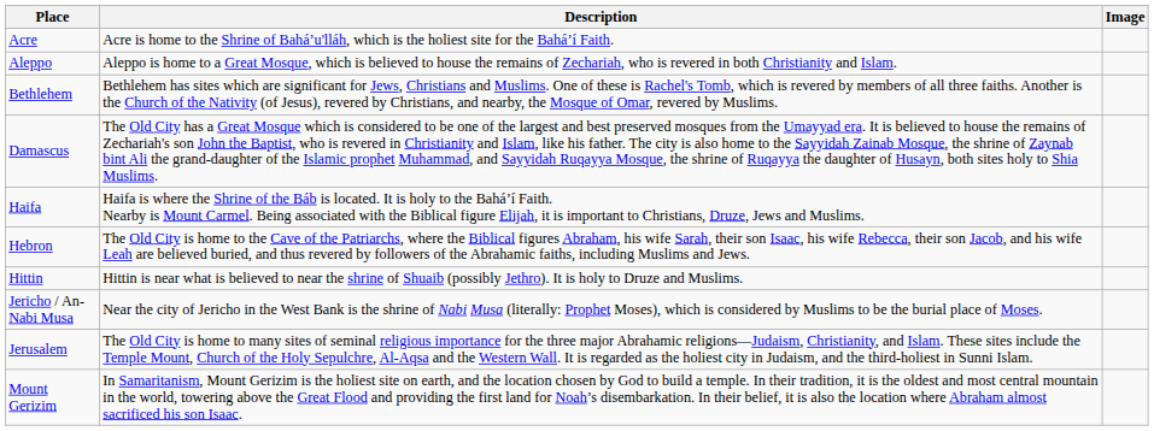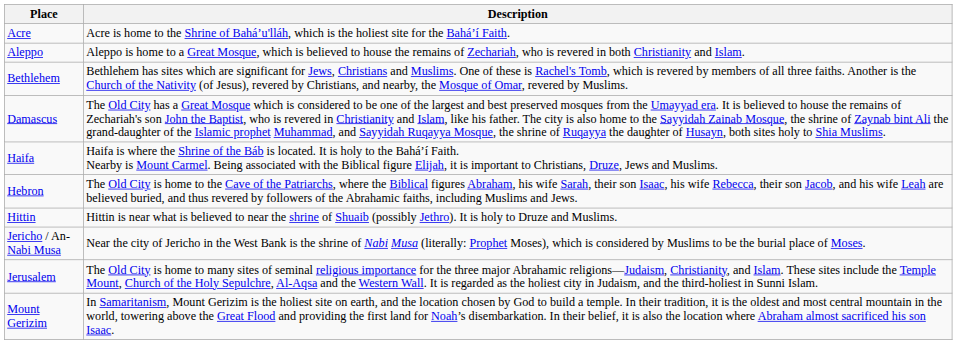- column: Image
